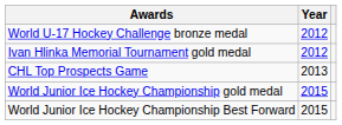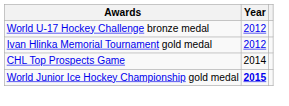CHL Top Prospects Game | Year: 2013 -> 2014
World Junior Ice Hockey Championship gold medal | Year: normal -> bold
- row: World Junior Ice Hockey Championship Best Forward | 2015
